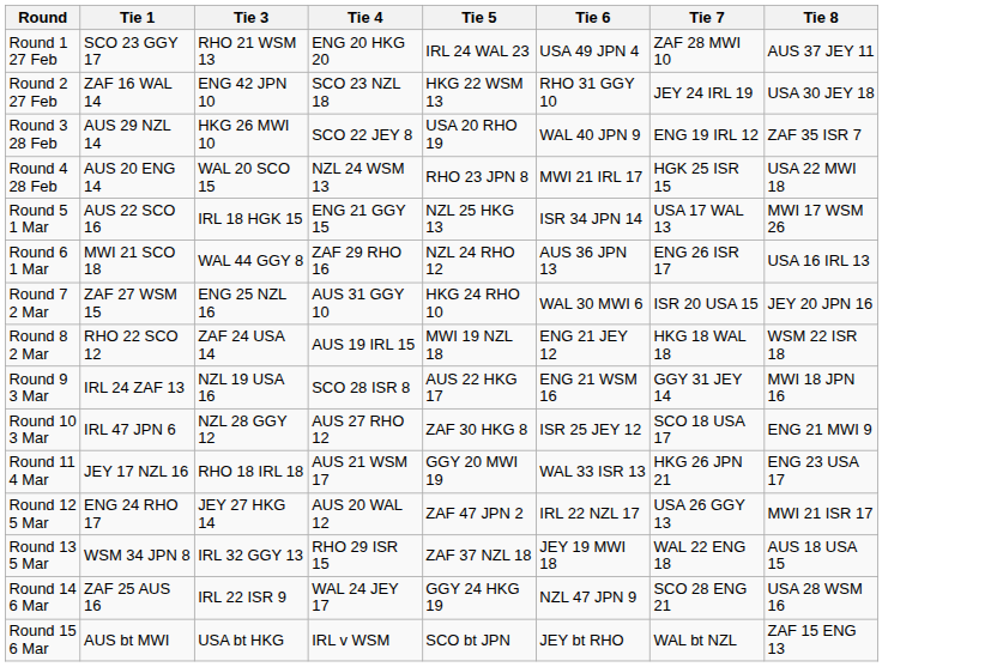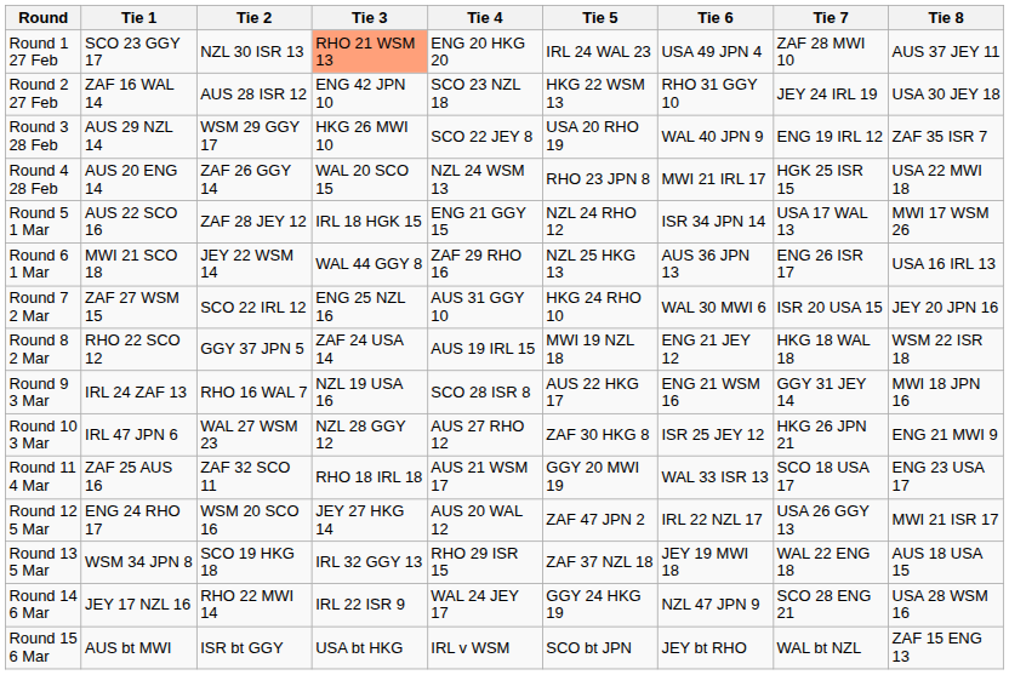+ column: Tie 2 | NZL 30 ISR 13 | AUS 28 ISR 12 | WSM 29 GGY 17 | ZAF 26 GGY 14 | ZAF 28 JEY 12 | JEY 22 WSM 14 | SCO 22 IRL 12 | GGY 37 JPN 5 | RHO 16 WAL 7 | WAL 27 WSM 23 | ZAF 32 SCO 11 | WSM 20 SCO 16 | SCO 19 HKG 18 | RHO 22 MWI 14 | ISR bt GGY
Round 1 27 Feb | Tie 3: no background -> lightsalmon background
Round 5 1 Mar | Tie 5: NZL 25 HKG 13 -> NZL 24 RHO 12
Round 6 1 Mar | Tie 5: NZL 24 RHO 12 -> NZL 25 HKG 13
Round 10 3 Mar | Tie 7: SCO 18 USA 17 -> HKG 26 JPN 21
Round 11 4 Mar | Tie 1: JEY 17 NZL 16 -> ZAF 25 AUS 16
Round 11 4 Mar | Tie 7: HKG 26 JPN 21 -> SCO 18 USA 17
Round 14 6 Mar | Tie 1: ZAF 25 AUS 16 -> JEY 17 NZL 16
